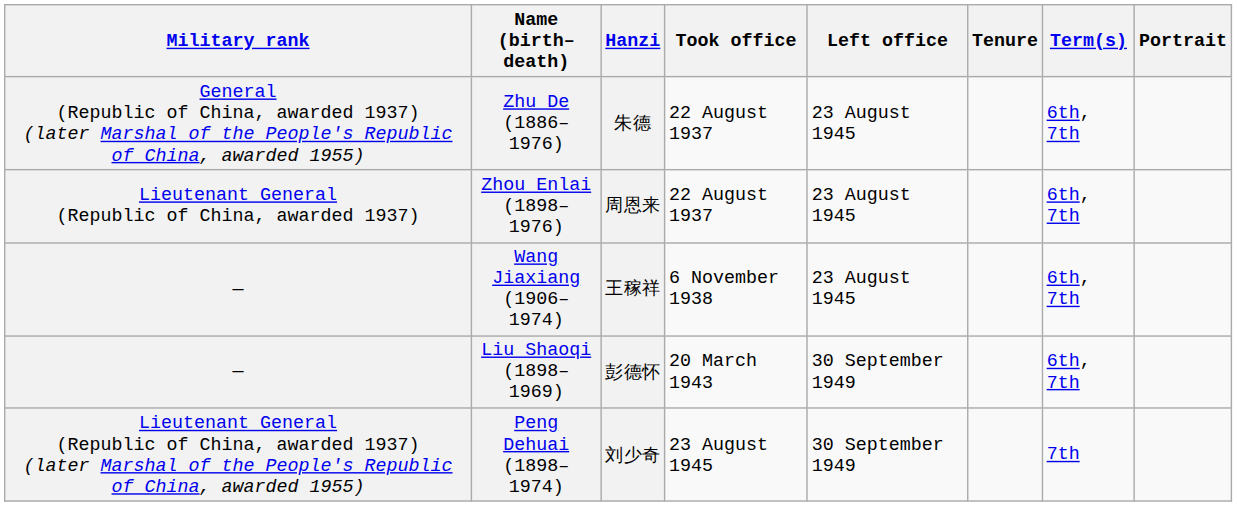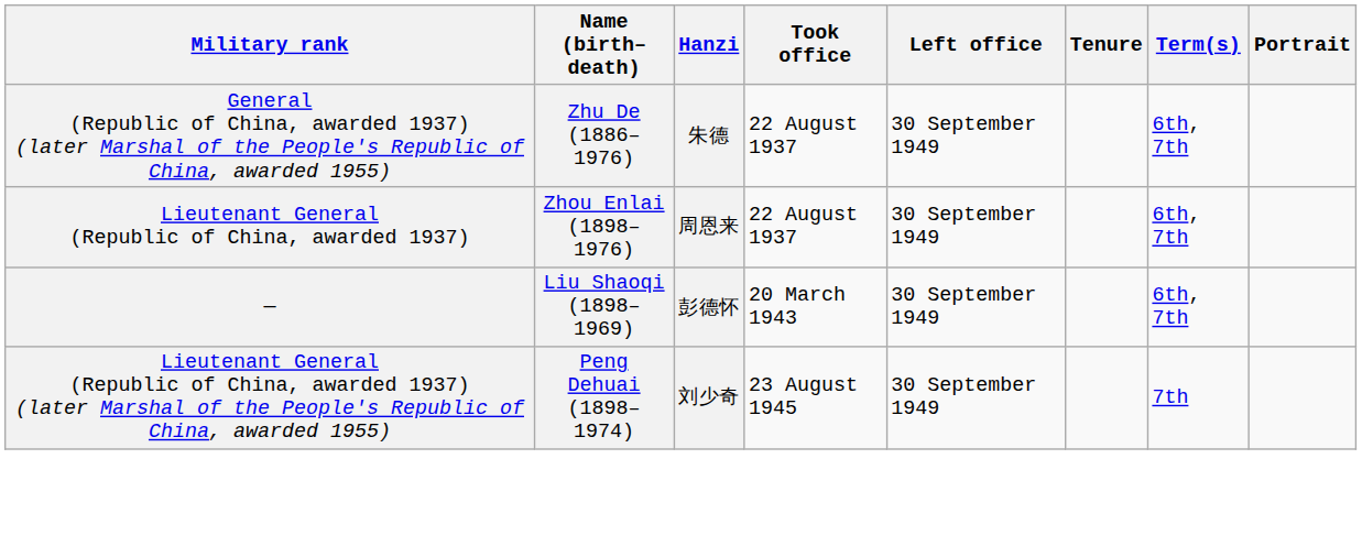Zhu De (1886–1976) | Left office: 23 August 1945 -> 30 September 1949
Zhou Enlai (1898–1976) | Left office: 23 August 1945 -> 30 September 1949
- row: — | Wang Jiaxiang (1906–1974) | 王稼祥 | 6 November 1938 | 23 August 1945 | 6th, 7th
